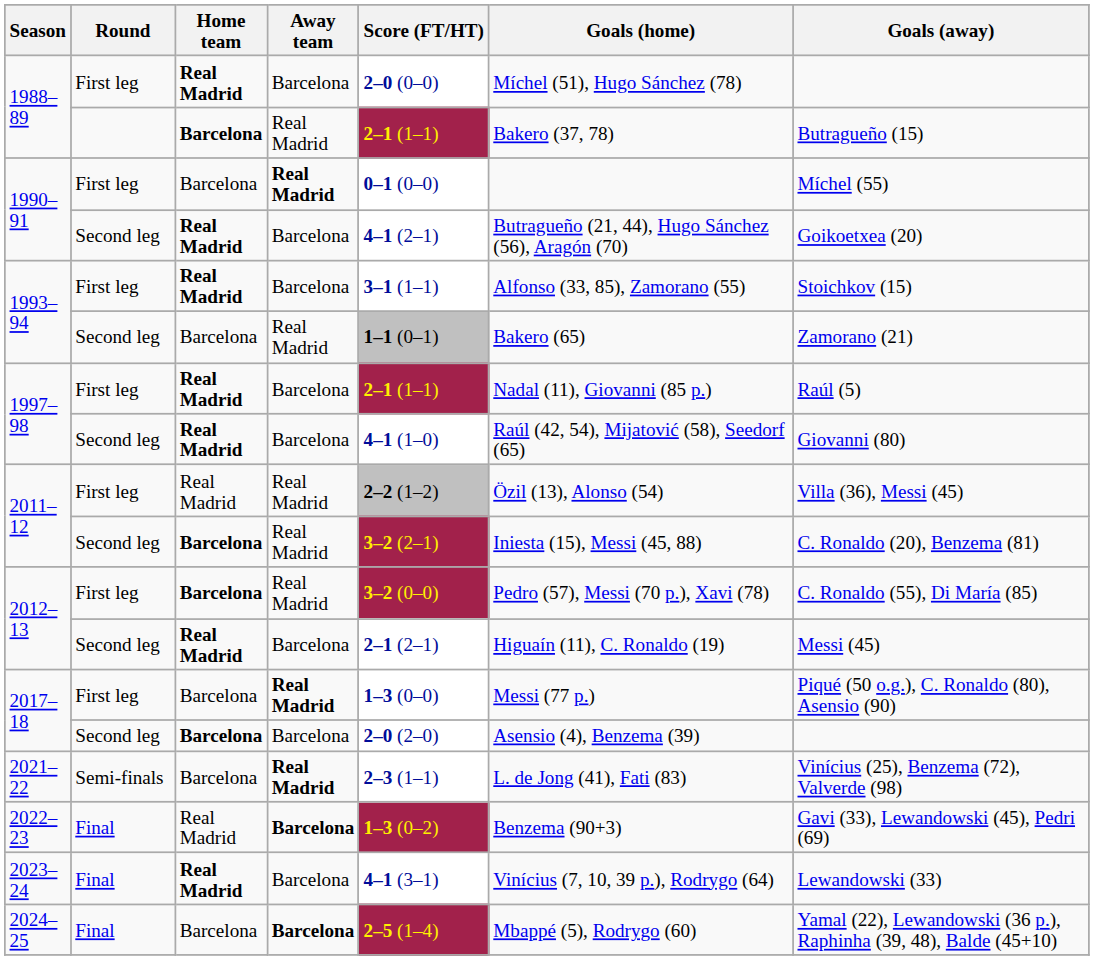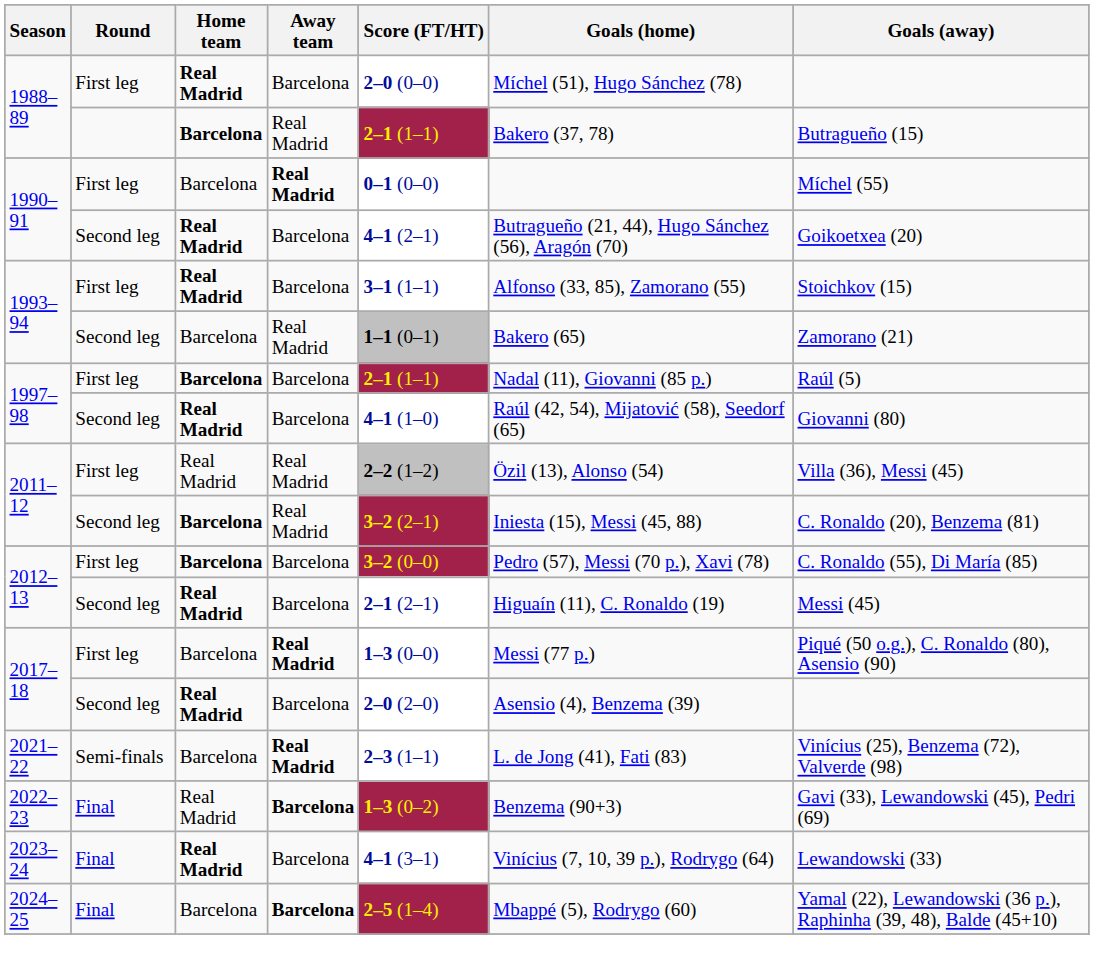1997–98 / First leg | Home team: Real Madrid -> Barcelona
2012–13 / First leg | Away team: Real Madrid -> Barcelona
2017–18 / Second leg | Home team: Barcelona -> Real Madrid
